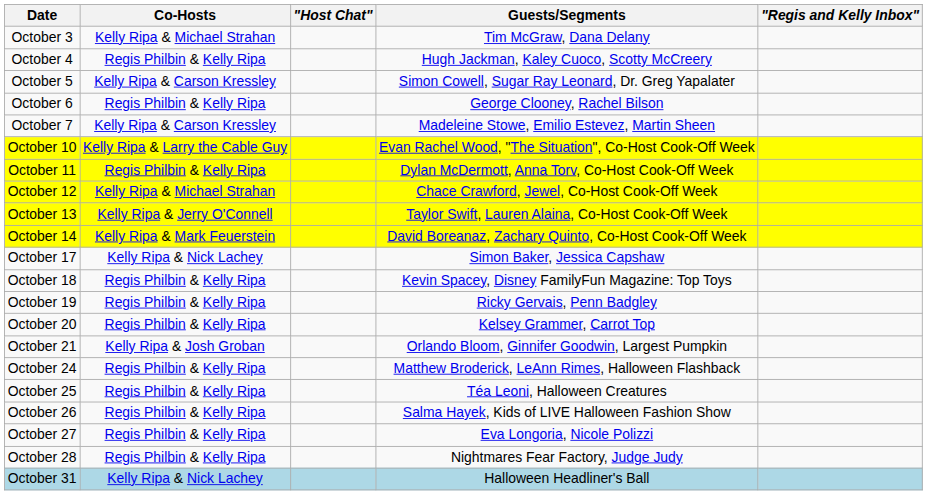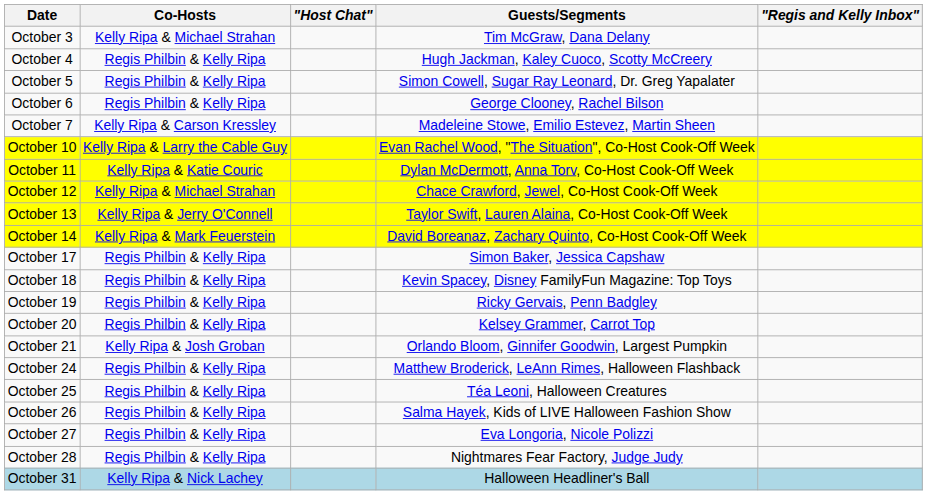October 5 | Co-Hosts: Kelly Ripa & Carson Kressley -> Regis Philbin & Kelly Ripa
October 11 | Co-Hosts: Regis Philbin & Kelly Ripa -> Kelly Ripa & Katie Couric
October 17 | Co-Hosts: Kelly Ripa & Nick Lachey -> Regis Philbin & Kelly Ripa
